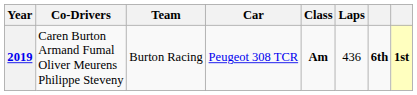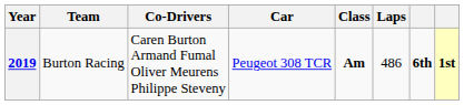columns swapped: Team <-> Co-Drivers
2019 | Laps: 436 -> 486
